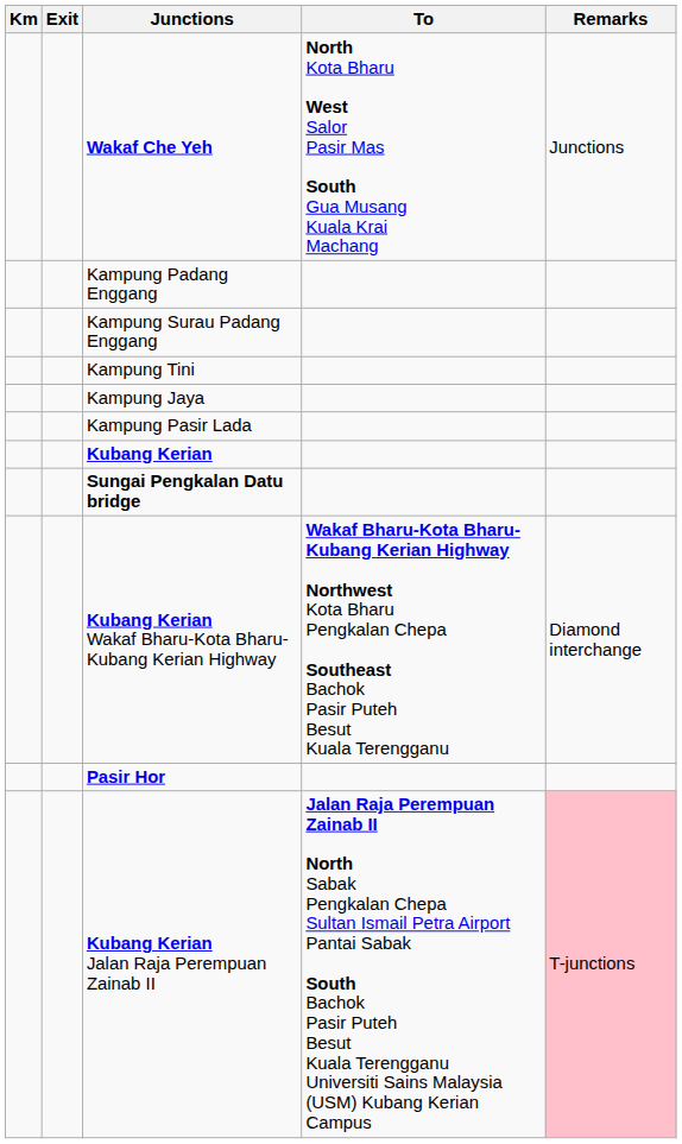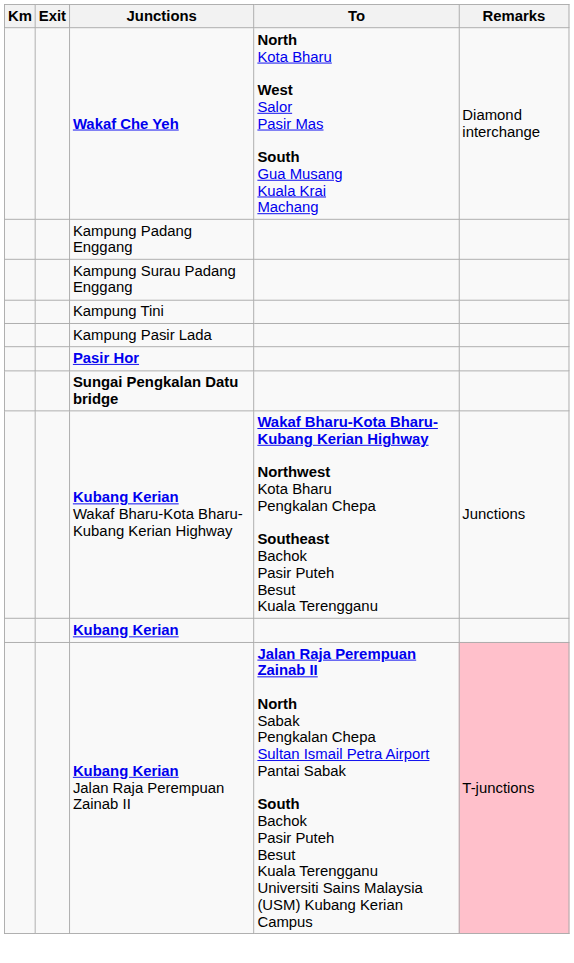Wakaf Che Yeh | Remarks: Junctions -> Diamond interchange
- row: Kampung Jaya
rows swapped: Pasir Hor <-> Kubang Kerian
Kubang Kerian Wakaf Bharu-Kota Bharu-Kubang Kerian Highway | Remarks: Diamond interchange -> Junctions
